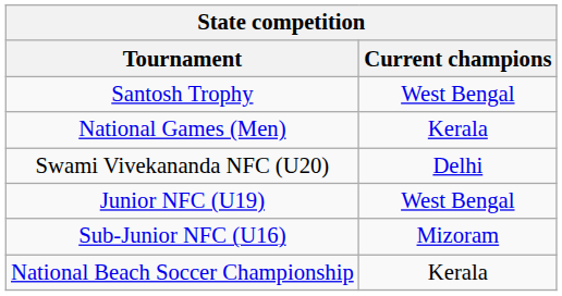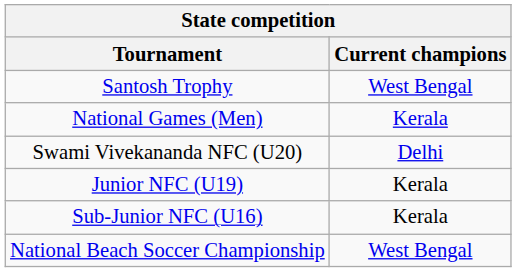Junior NFC (U19) | Current champions: West Bengal -> Kerala
Sub-Junior NFC (U16) | Current champions: Mizoram -> Kerala
National Beach Soccer Championship | Current champions: Kerala -> West Bengal
